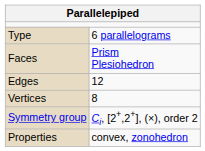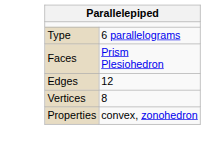- row: Symmetry group | Ci, [2+,2+], (×), order 2
